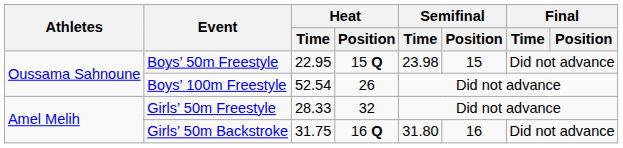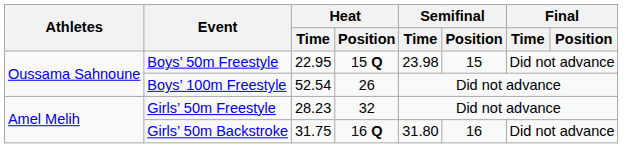Girls’ 50m Freestyle | Heat / Time: 28.33 -> 28.23
